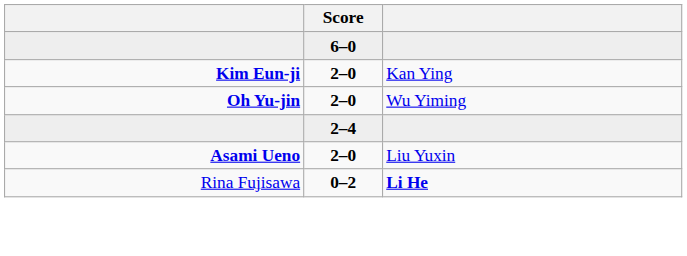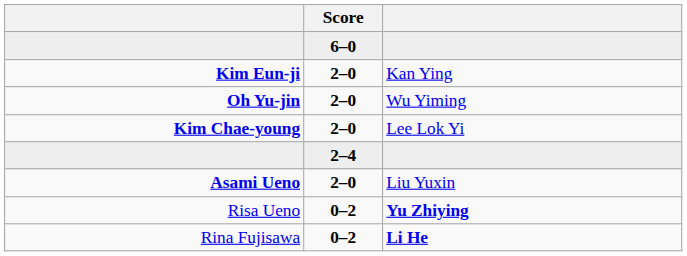+ row: Kim Chae-young | 2–0 | Lee Lok Yi
+ row: Risa Ueno | 0–2 | Yu Zhiying
